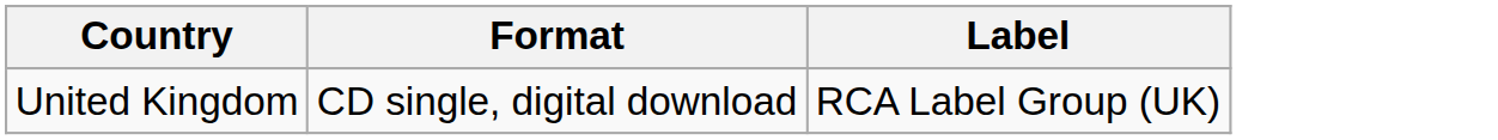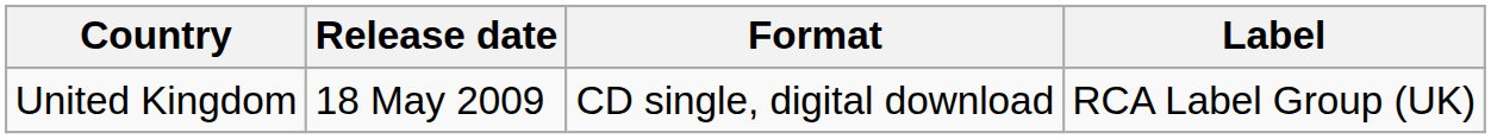+ column: Release date | 18 May 2009
